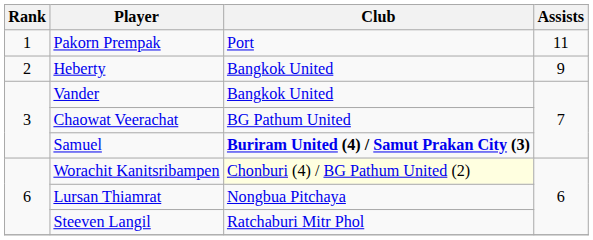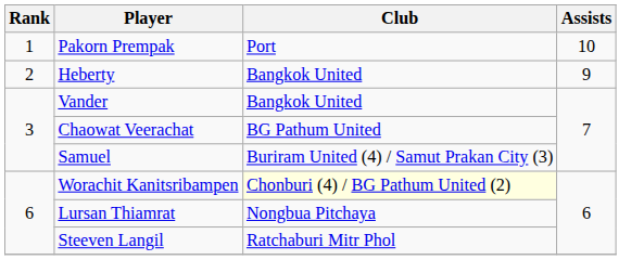Pakorn Prempak | Assists: 11 -> 10
Samuel | Club: bold -> normal
